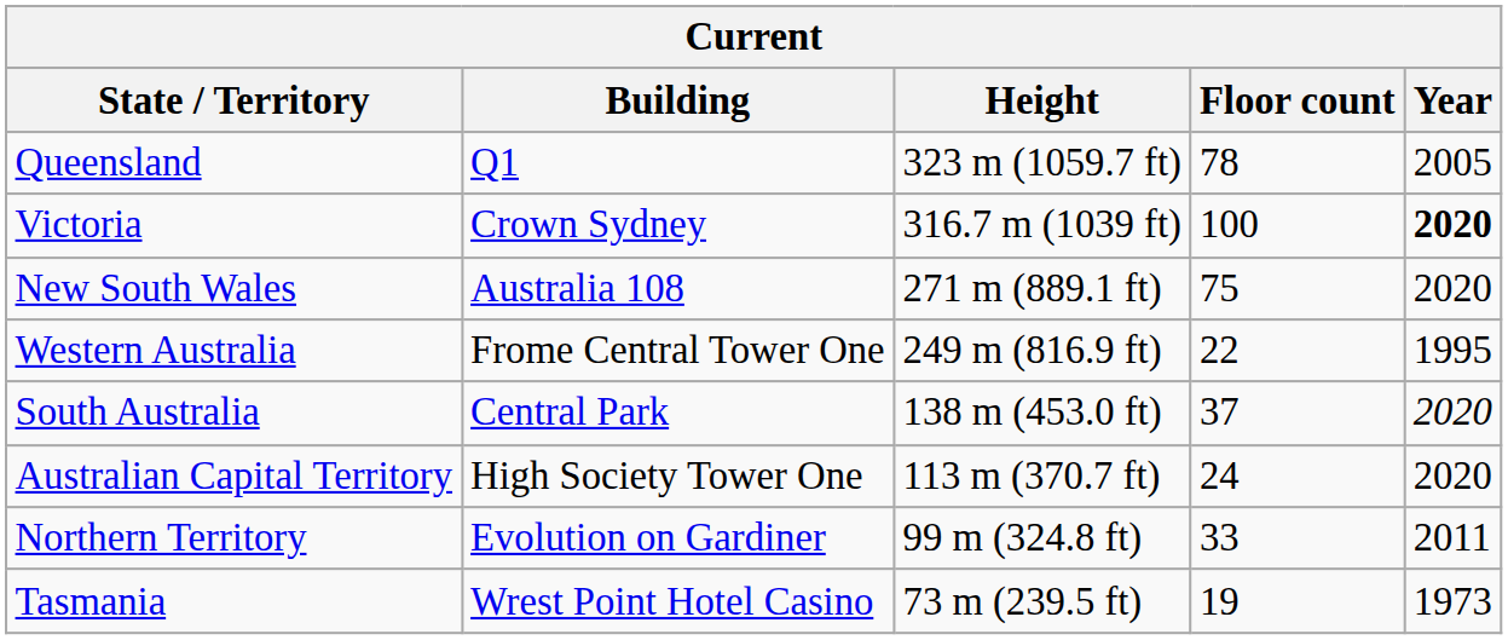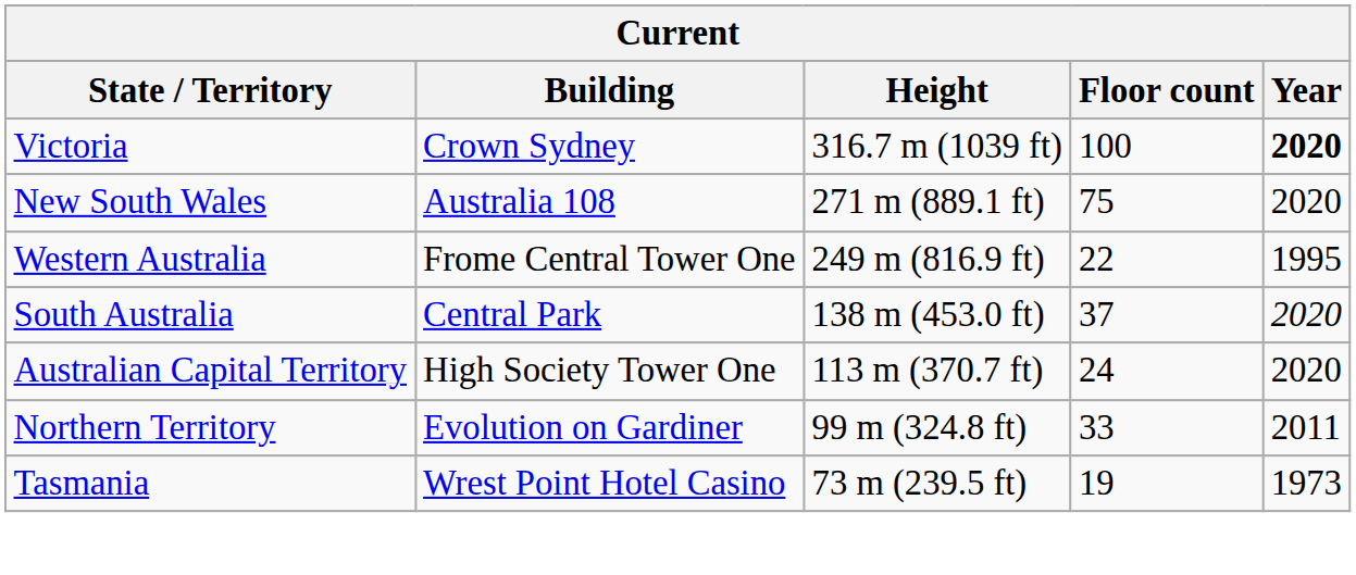- row: Queensland | Q1 | 323 m (1059.7 ft) | 78 | 2005
